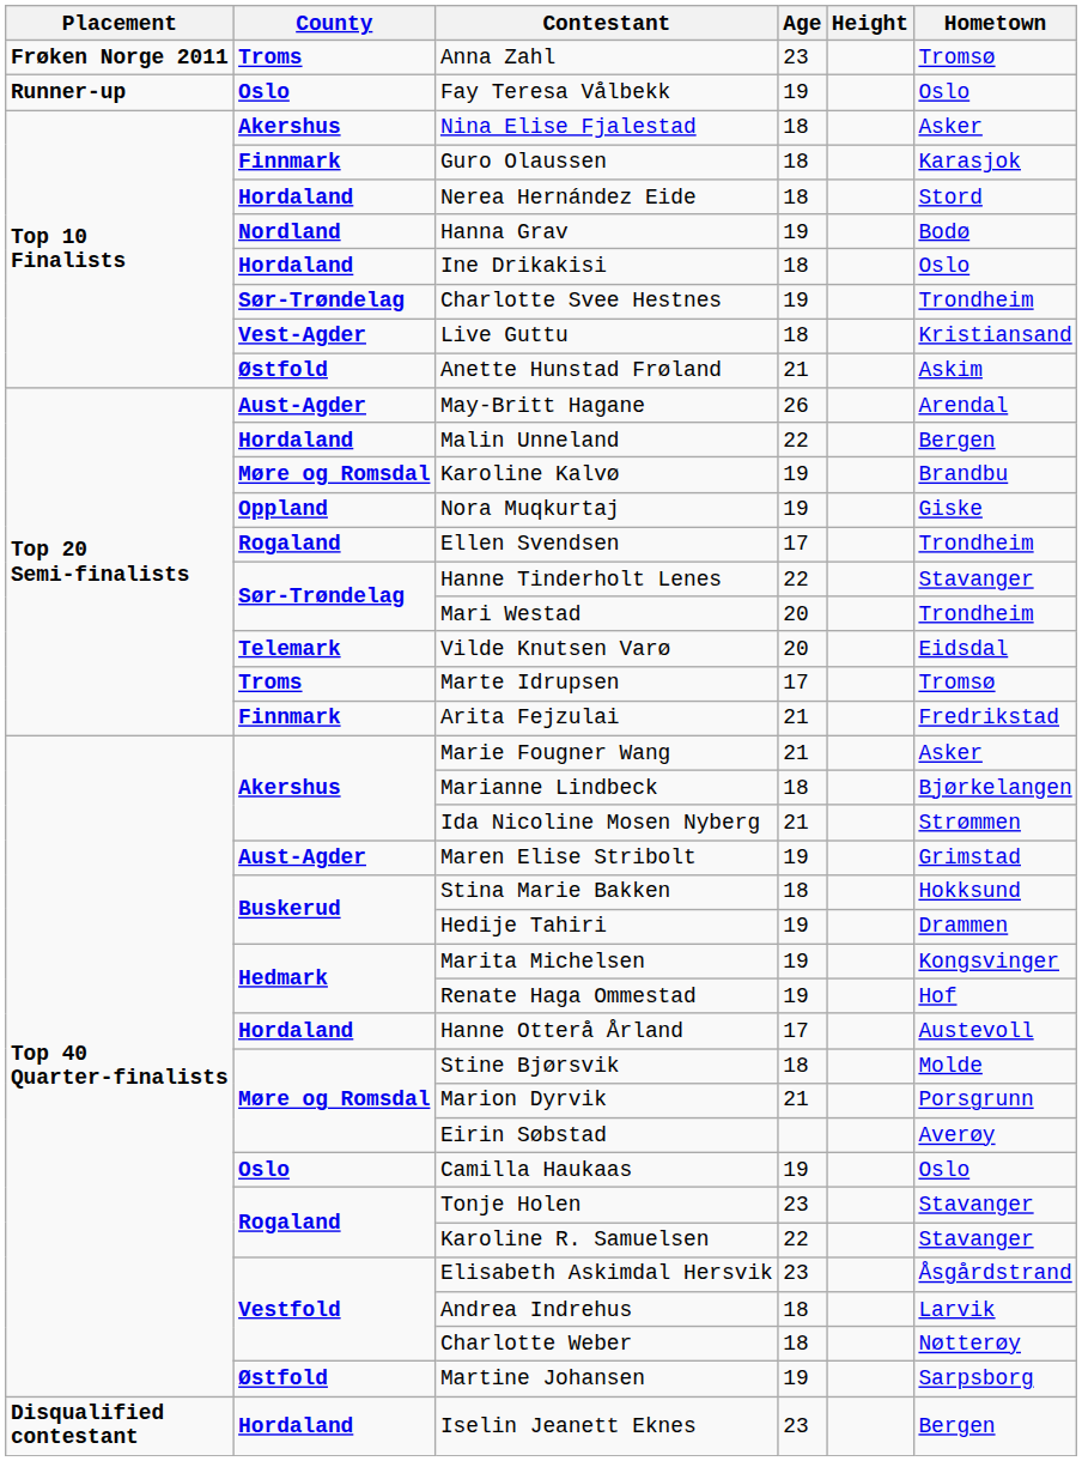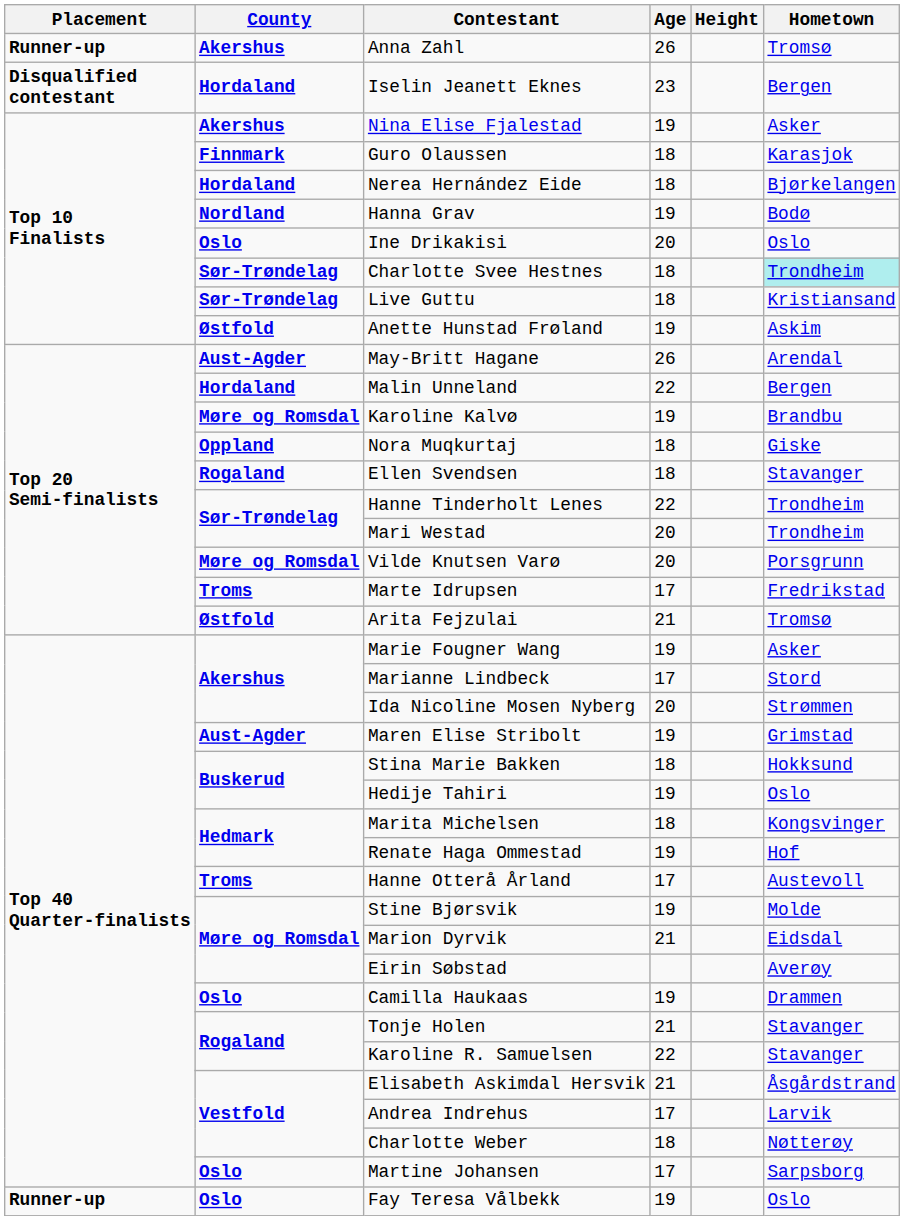Anna Zahl | Placement: Frøken Norge 2011 -> Runner-up
Anna Zahl | County: Troms -> Akershus
Anna Zahl | Age: 23 -> 26
rows swapped: Fay Teresa Vålbekk <-> Iselin Jeanett Eknes
Nina Elise Fjalestad | Age: 18 -> 19
Nerea Hernández Eide | Hometown: Stord -> Bjørkelangen
Ine Drikakisi | County: Hordaland -> Oslo
Ine Drikakisi | Age: 18 -> 20
Charlotte Svee Hestnes | Age: 19 -> 18
Charlotte Svee Hestnes | Hometown: no background -> paleturquoise background
Live Guttu | County: Vest-Agder -> Sør-Trøndelag
Anette Hunstad Frøland | Age: 21 -> 19
Nora Muqkurtaj | Age: 19 -> 18
Ellen Svendsen | Age: 17 -> 18
Ellen Svendsen | Hometown: Trondheim -> Stavanger
Hanne Tinderholt Lenes | Hometown: Stavanger -> Trondheim
Vilde Knutsen Varø | County: Telemark -> Møre og Romsdal
Vilde Knutsen Varø | Hometown: Eidsdal -> Porsgrunn
Marte Idrupsen | Hometown: Tromsø -> Fredrikstad
Arita Fejzulai | County: Finnmark -> Østfold
Arita Fejzulai | Hometown: Fredrikstad -> Tromsø
Marie Fougner Wang | Age: 21 -> 19
Marianne Lindbeck | Age: 18 -> 17
Marianne Lindbeck | Hometown: Bjørkelangen -> Stord
Ida Nicoline Mosen Nyberg | Age: 21 -> 20
Hedije Tahiri | Hometown: Drammen -> Oslo
Marita Michelsen | Age: 19 -> 18
Hanne Otterå Årland | County: Hordaland -> Troms
Stine Bjørsvik | Age: 18 -> 19
Marion Dyrvik | Hometown: Porsgrunn -> Eidsdal
Camilla Haukaas | Hometown: Oslo -> Drammen
Tonje Holen | Age: 23 -> 21
Elisabeth Askimdal Hersvik | Age: 23 -> 21
Andrea Indrehus | Age: 18 -> 17
Martine Johansen | County: Østfold -> Oslo
Martine Johansen | Age: 19 -> 17
